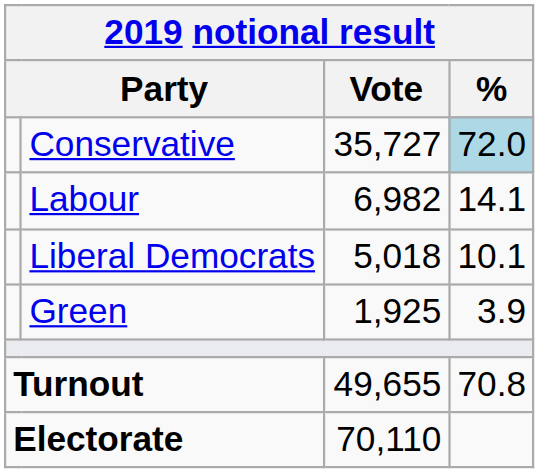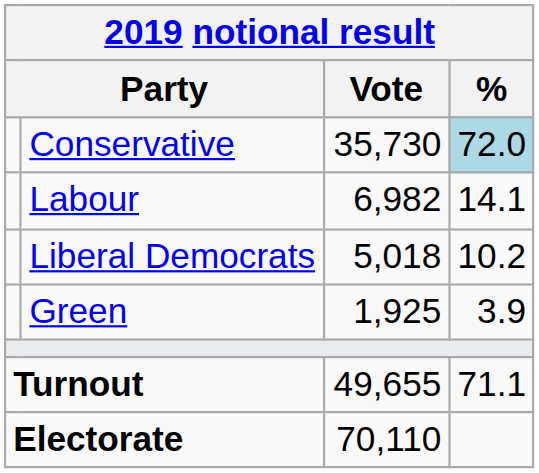Conservative | Vote: 35,727 -> 35,730
Liberal Democrats | %: 10.1 -> 10.2
Turnout | %: 70.8 -> 71.1
